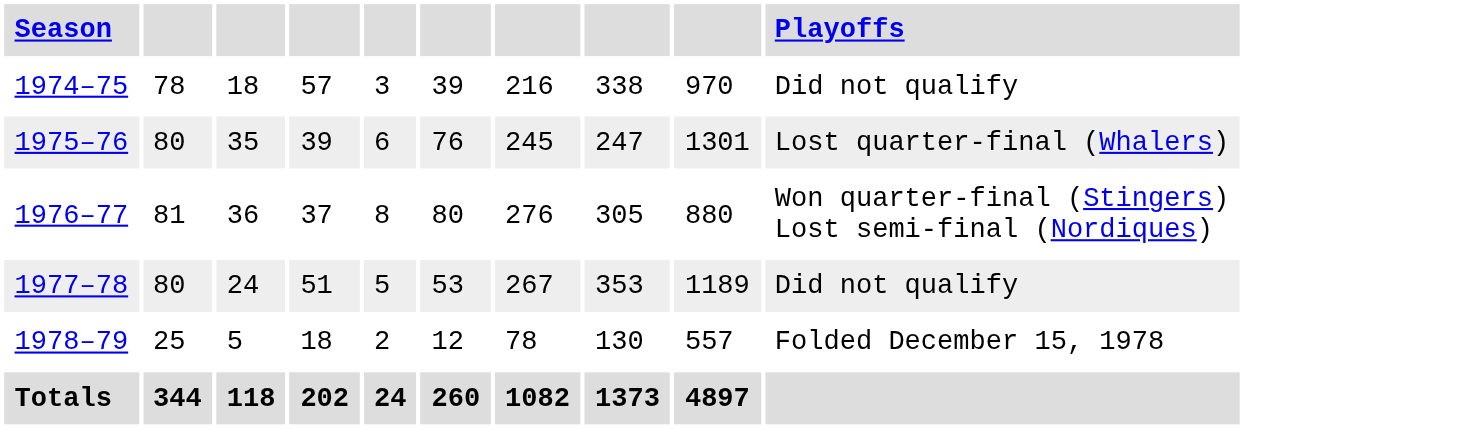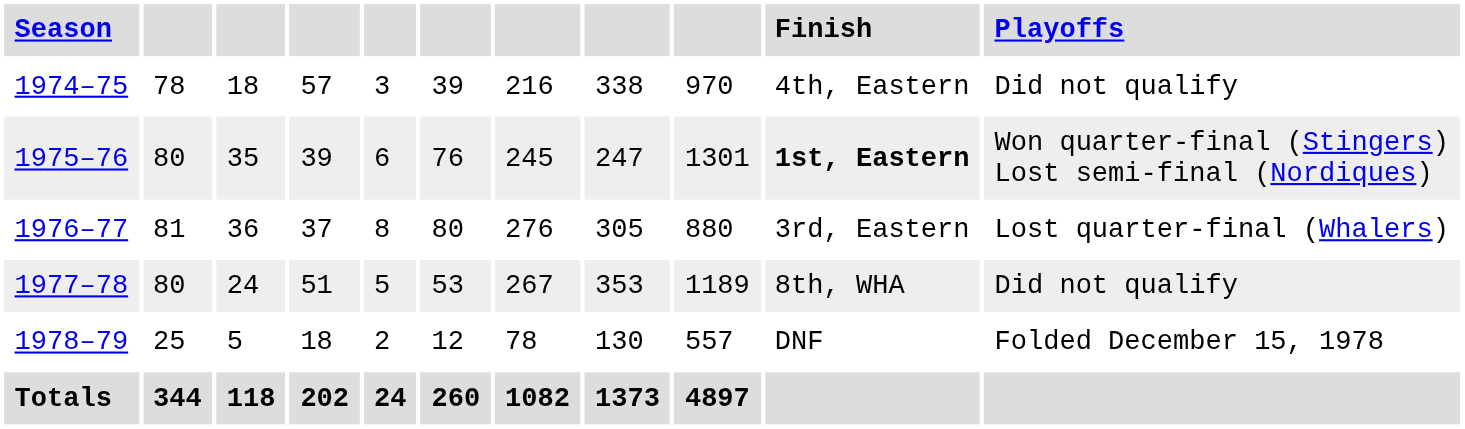+ column: Finish | 4th, Eastern | 1st, Eastern | 3rd, Eastern | 8th, WHA | DNF
1975–76 | Playoffs: Lost quarter-final (Whalers) -> Won quarter-final (Stingers) Lost semi-final (Nordiques)
1976–77 | Playoffs: Won quarter-final (Stingers) Lost semi-final (Nordiques) -> Lost quarter-final (Whalers)
